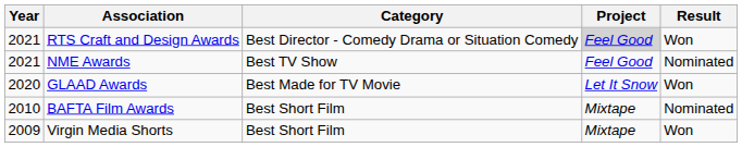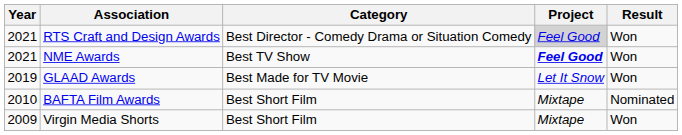NME Awards | Project: normal -> bold
NME Awards | Result: Nominated -> Won
GLAAD Awards | Year: 2020 -> 2019
